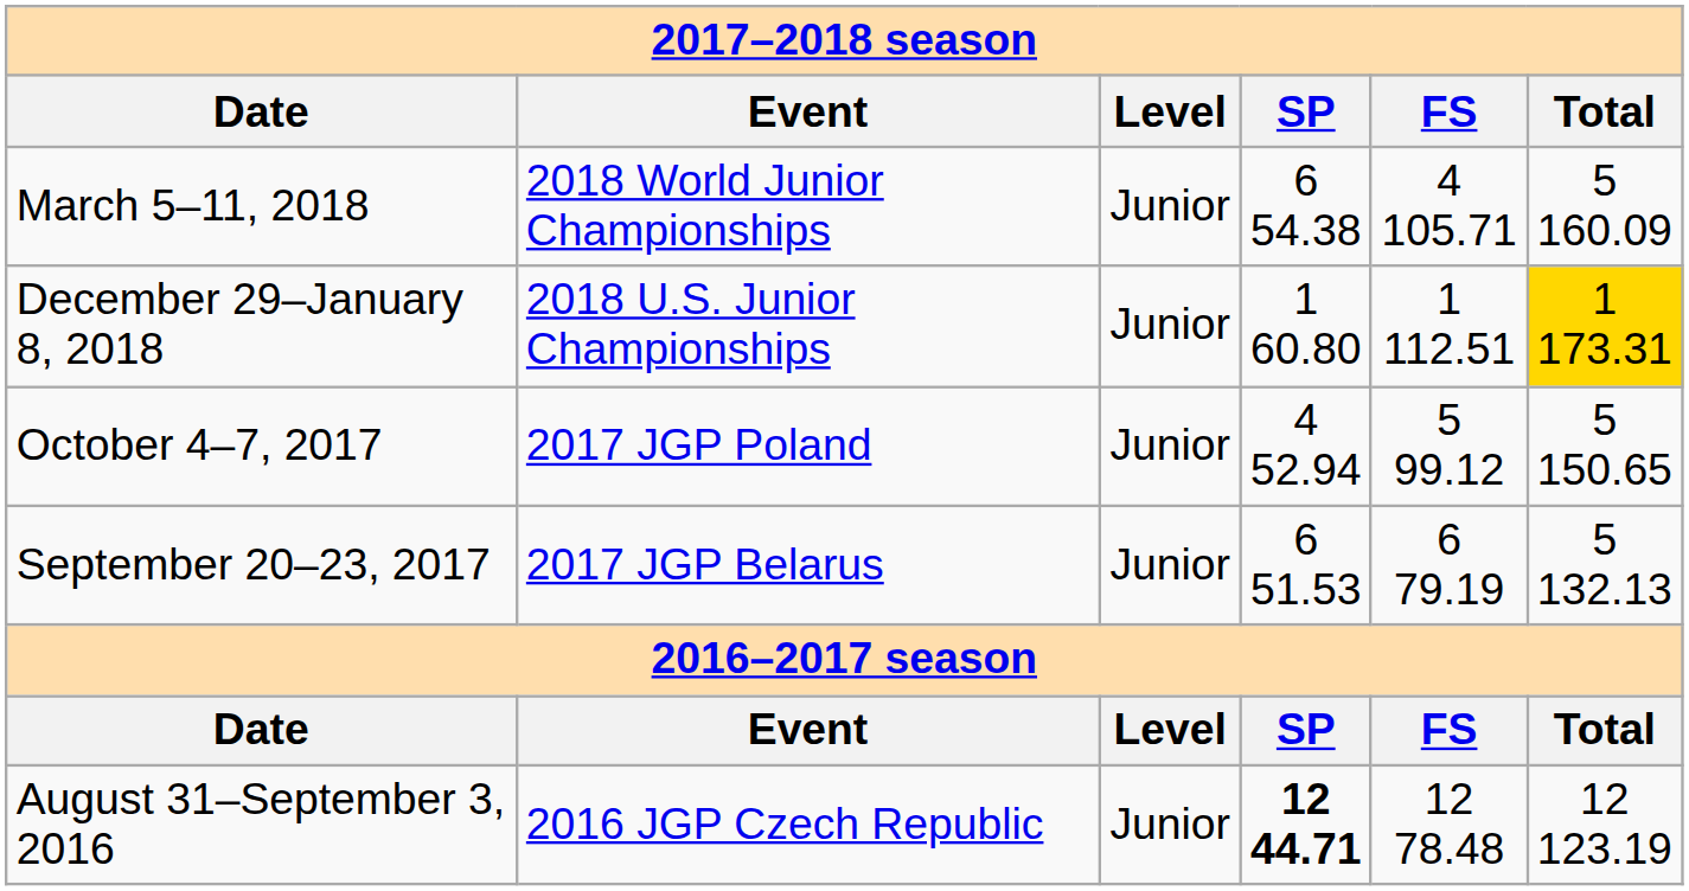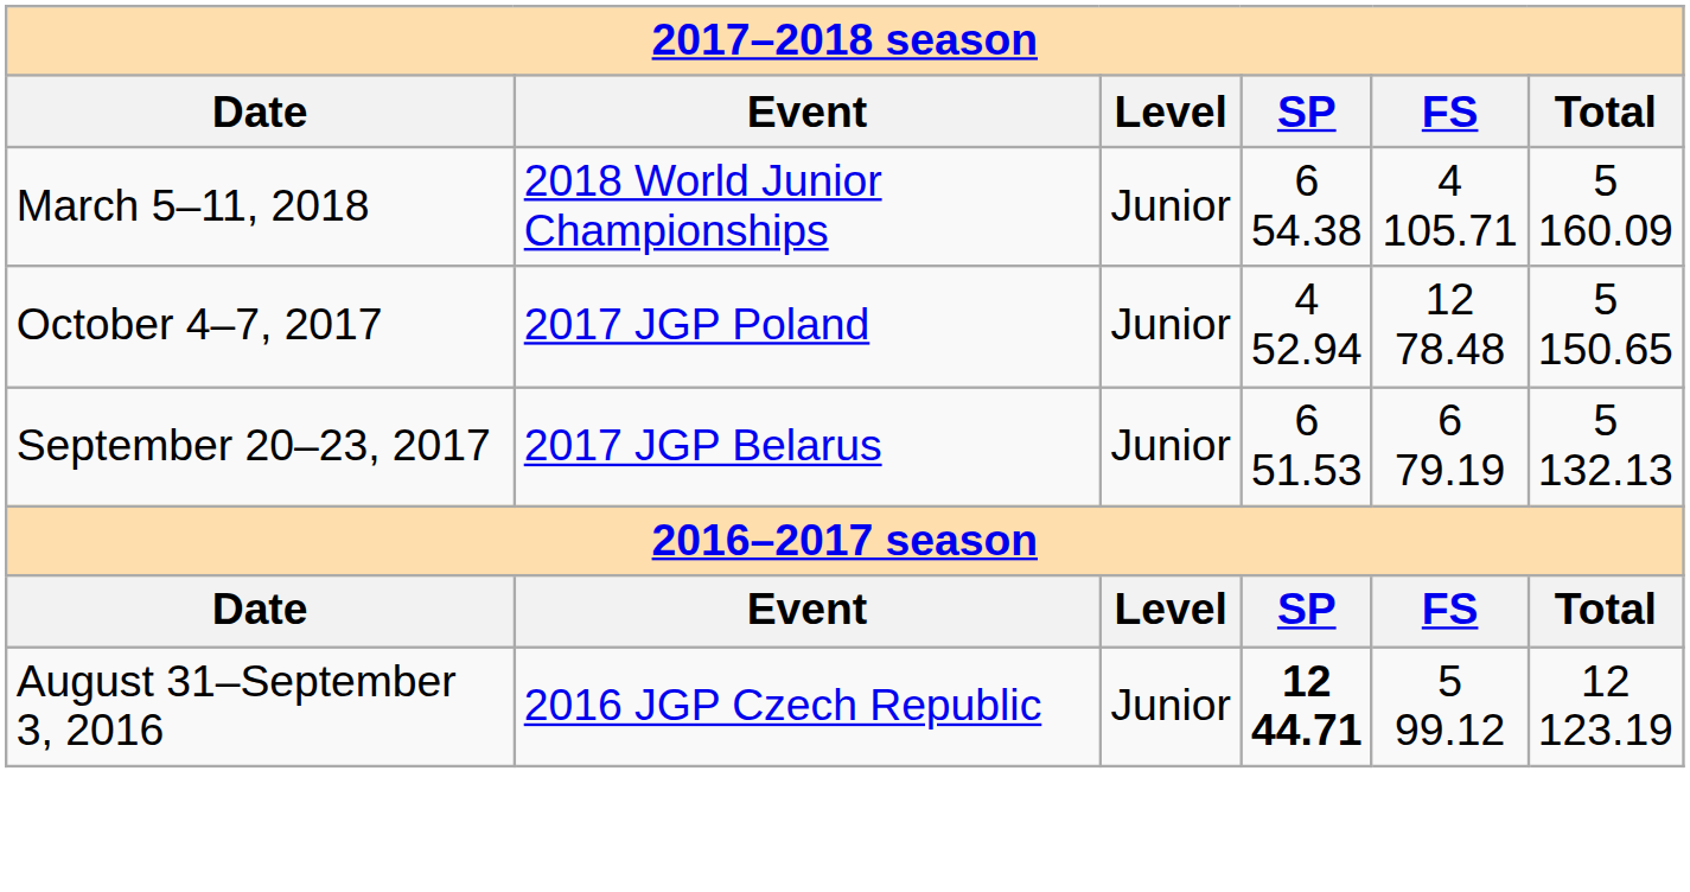- row: December 29–January 8, 2018 | 2018 U.S. Junior Championships | Junior | 1 60.80 | 1 112.51 | 1 173.31
October 4–7, 2017 | column 5: 5 99.12 -> 12 78.48
August 31–September 3, 2016 | column 5: 12 78.48 -> 5 99.12
